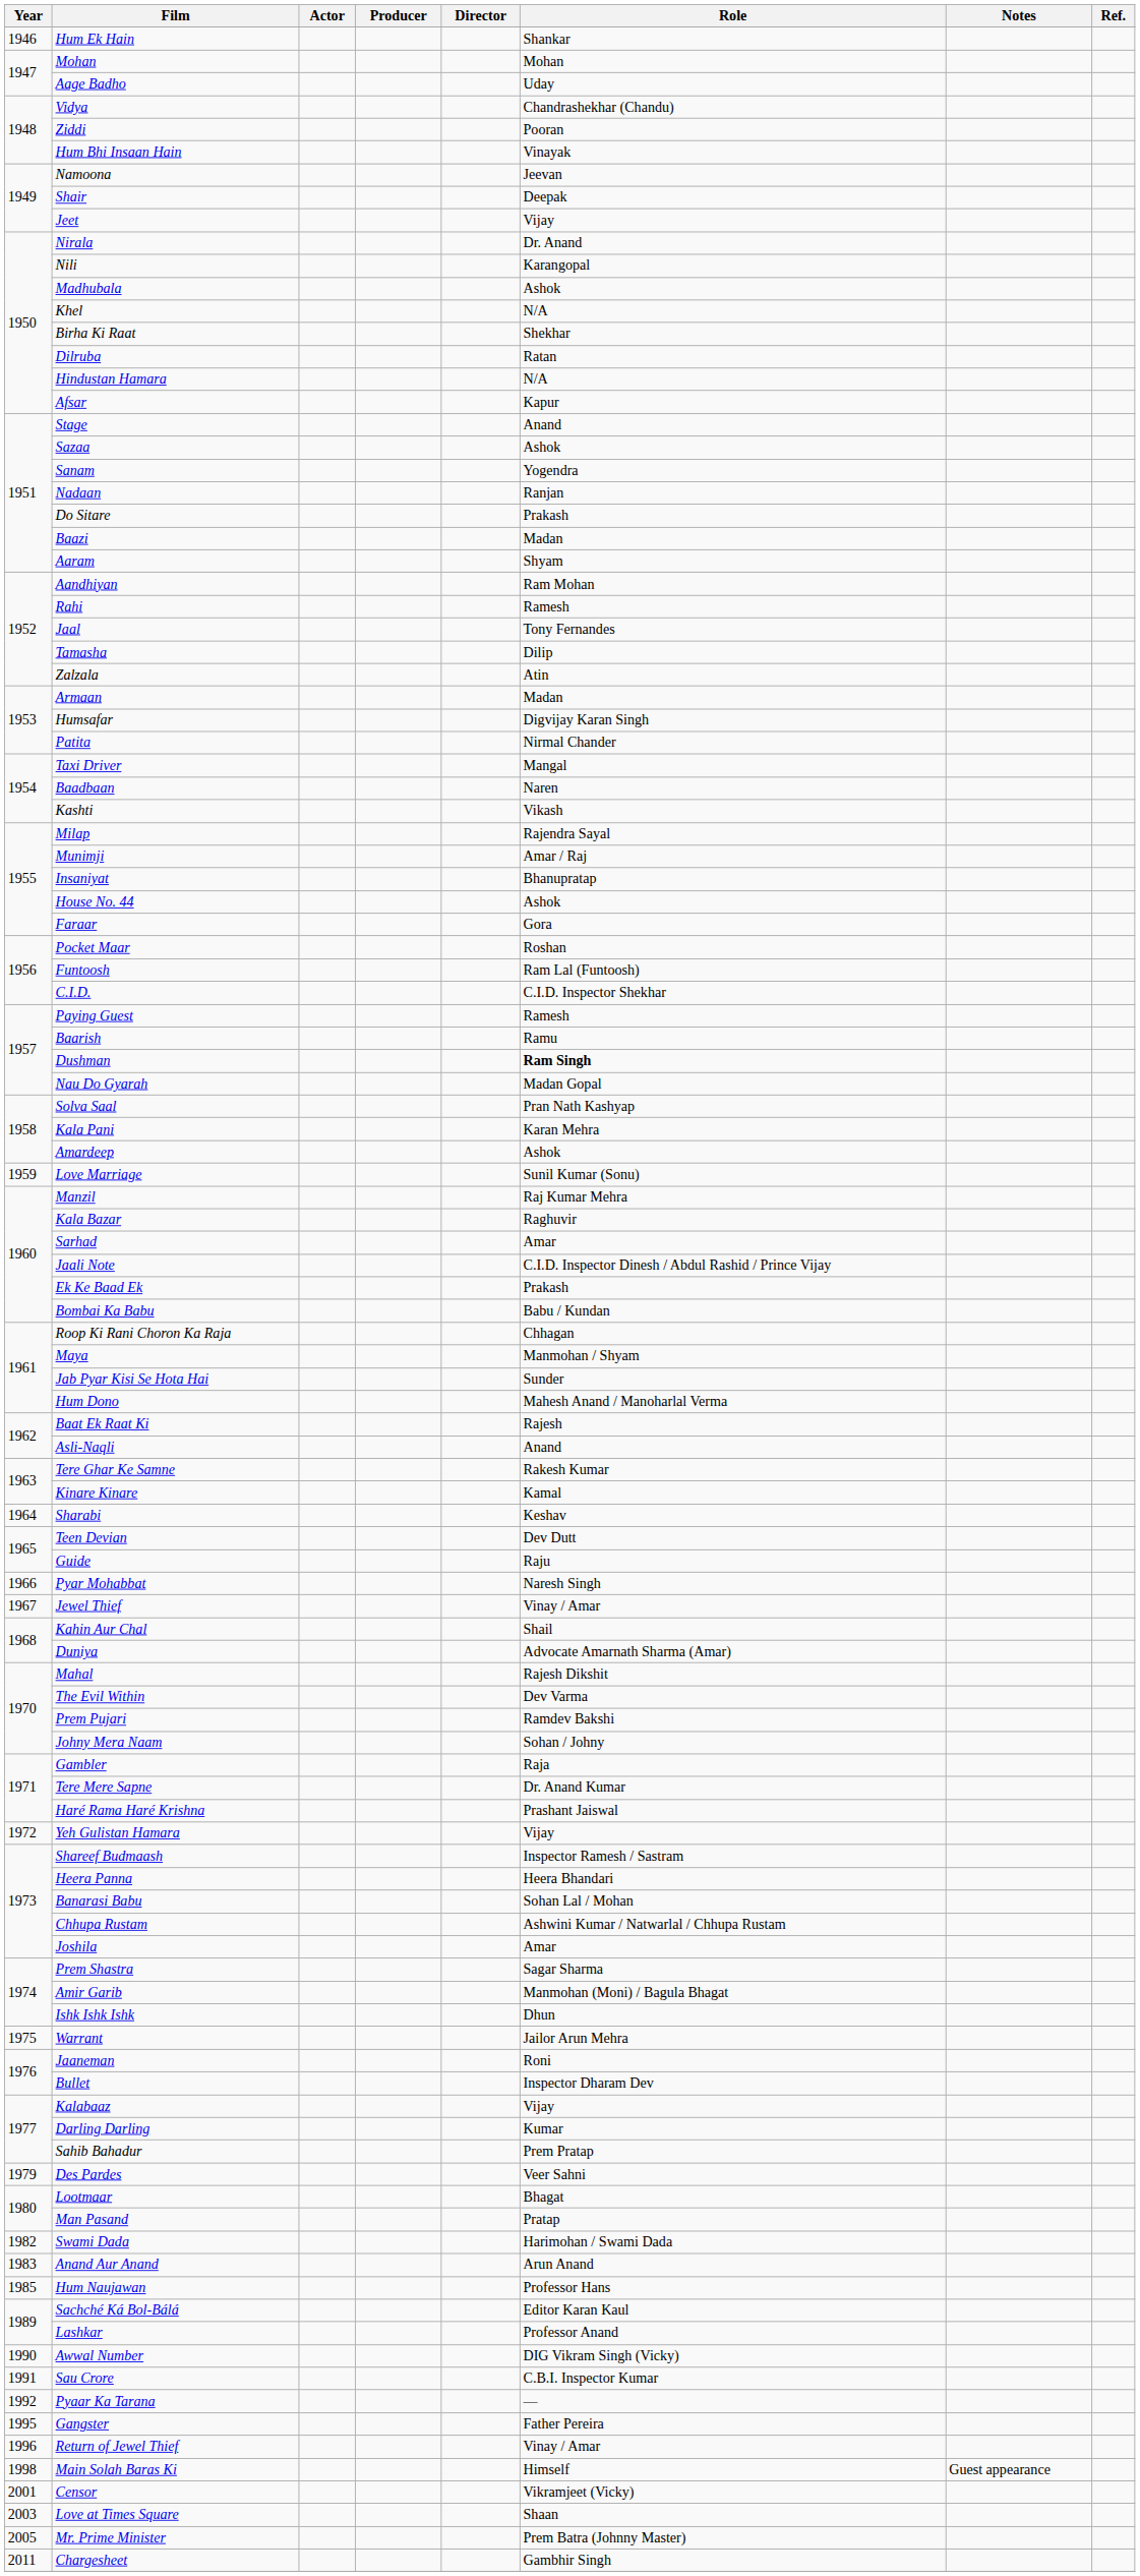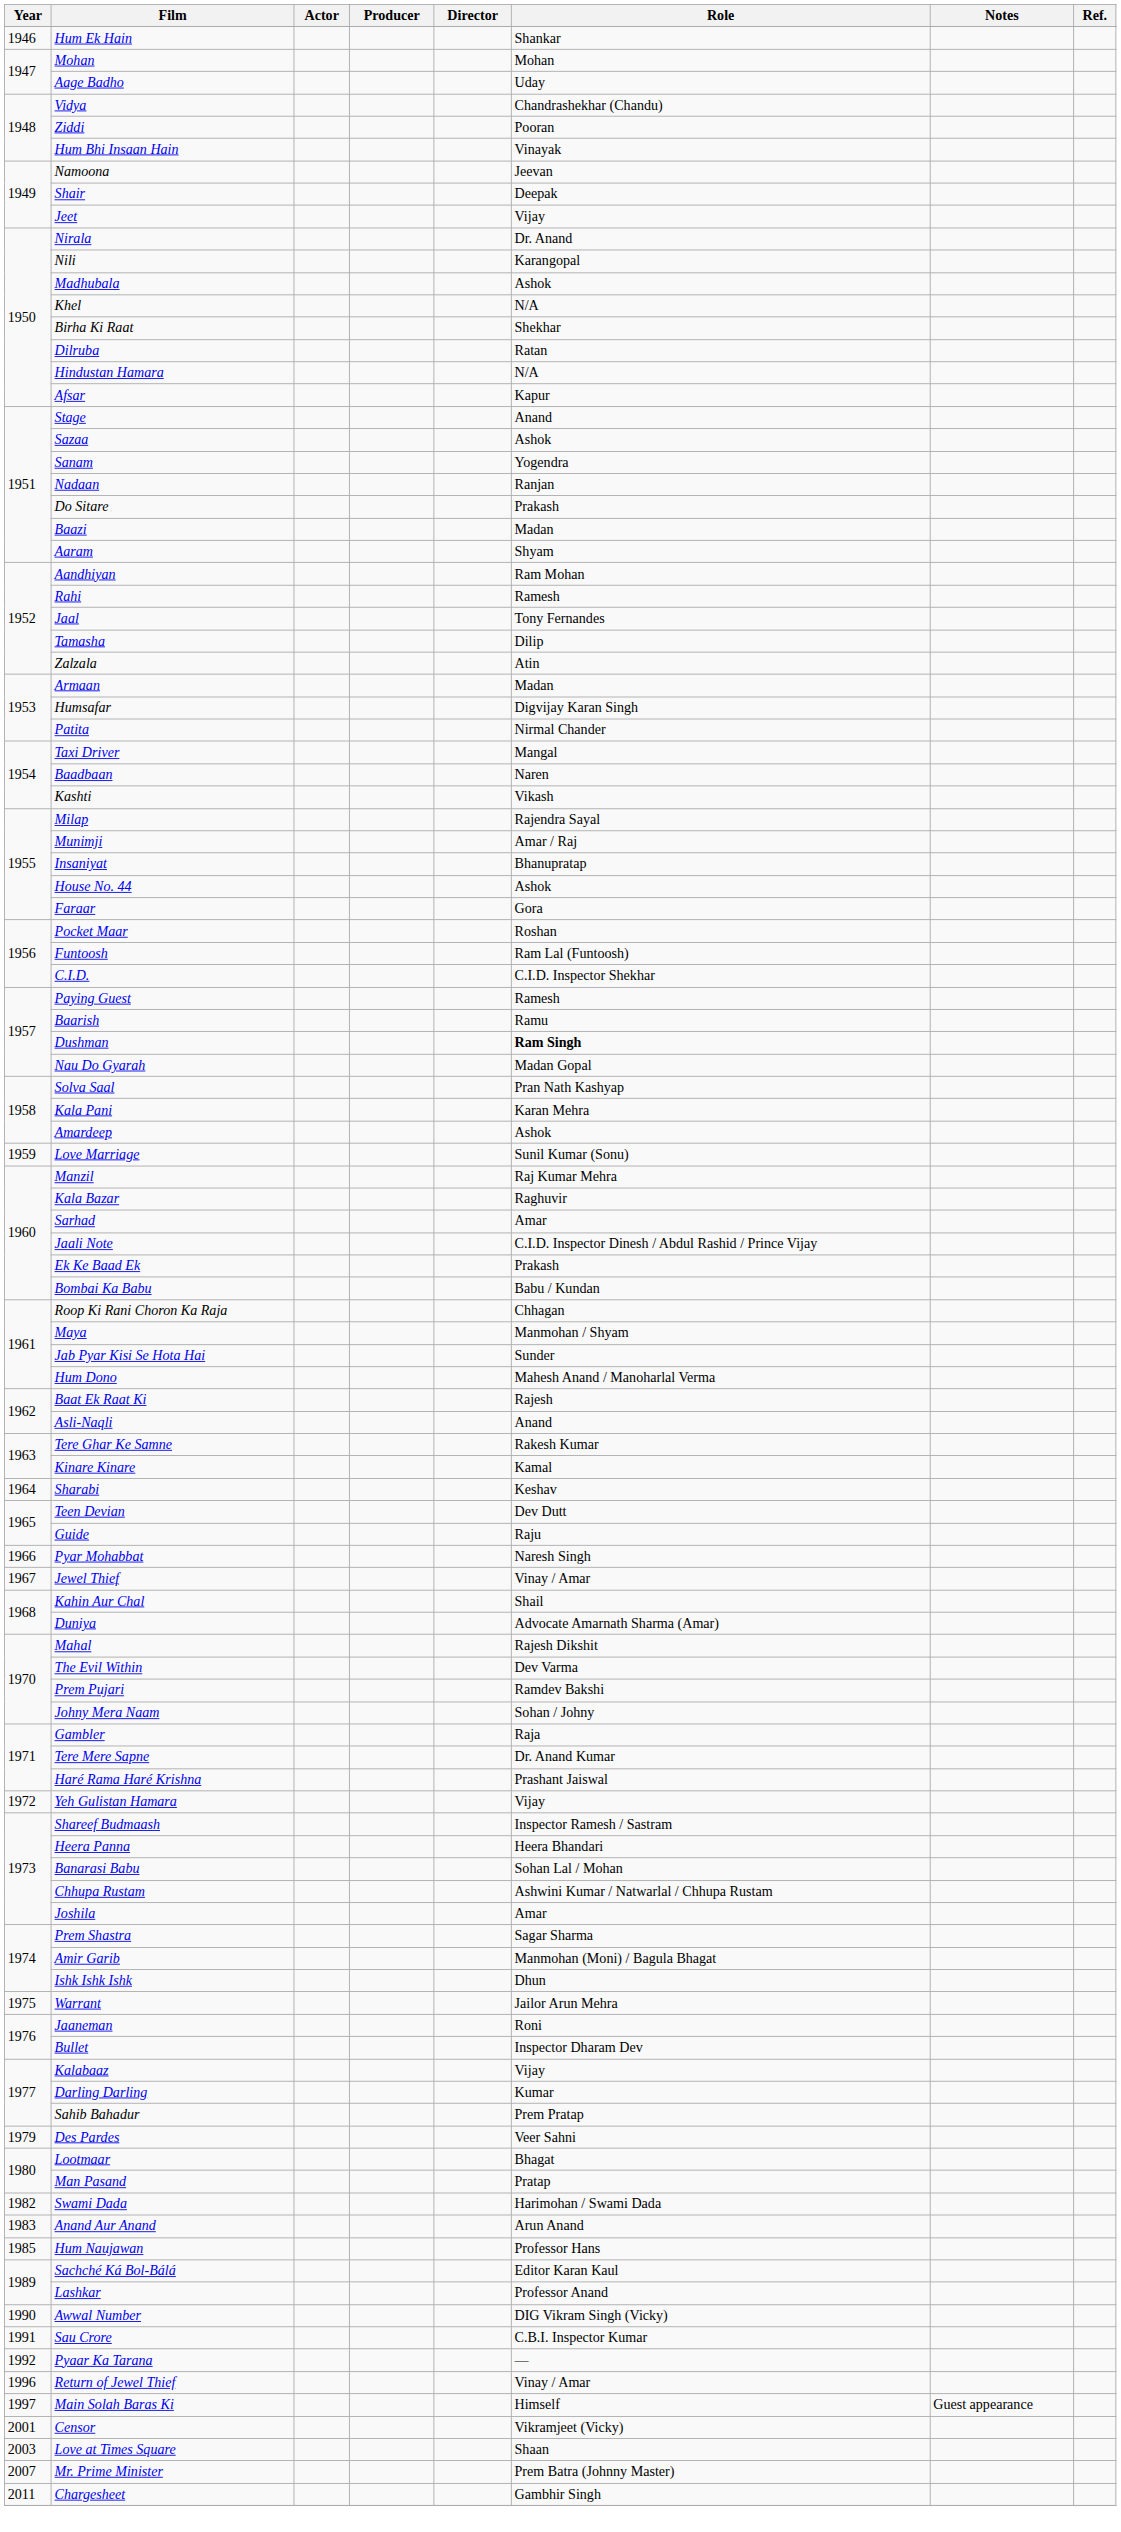- row: 1995 | Gangster | Father Pereira
Main Solah Baras Ki | Year: 1998 -> 1997
Mr. Prime Minister | Year: 2005 -> 2007
